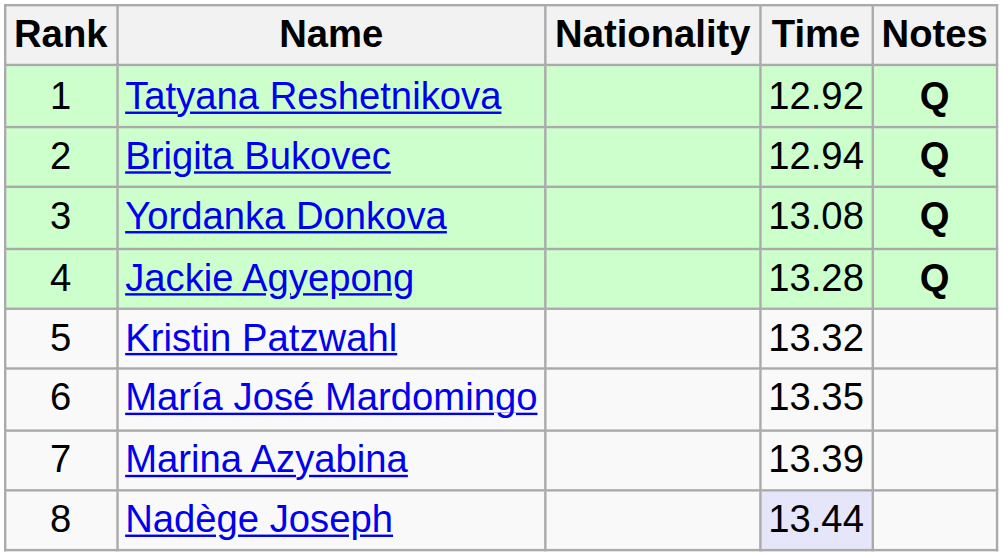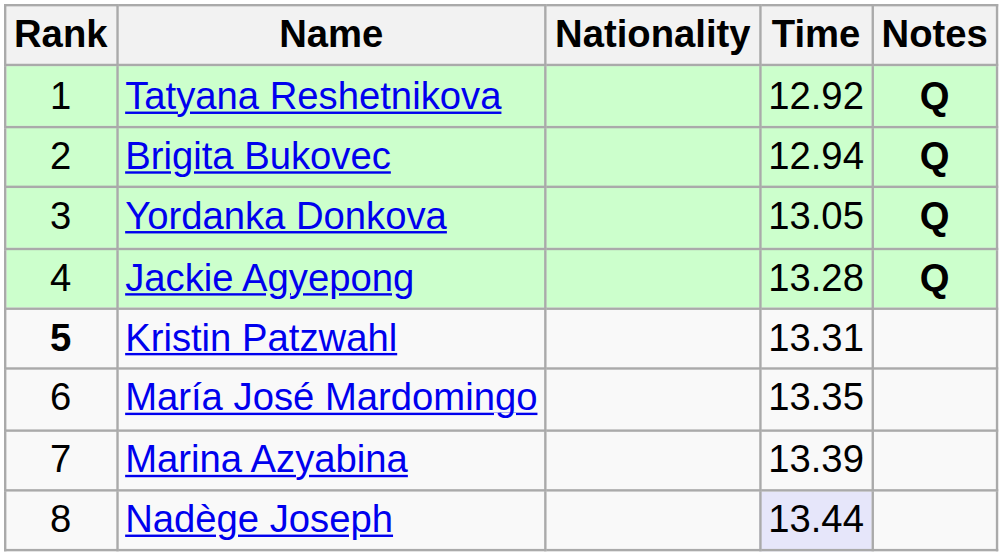Yordanka Donkova | Time: 13.08 -> 13.05
Kristin Patzwahl | Rank: normal -> bold
Kristin Patzwahl | Time: 13.32 -> 13.31
